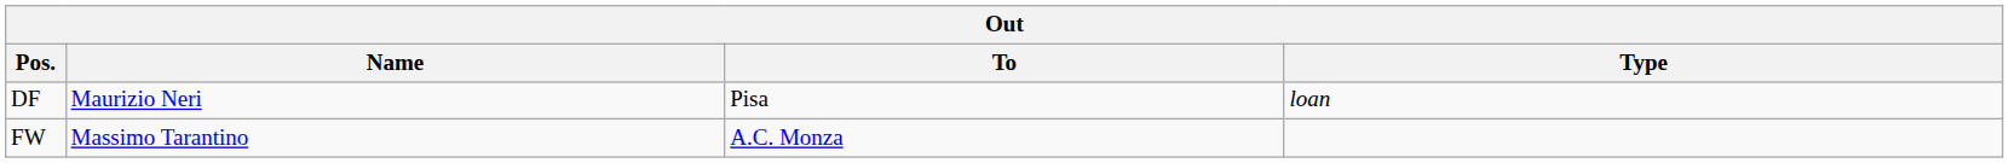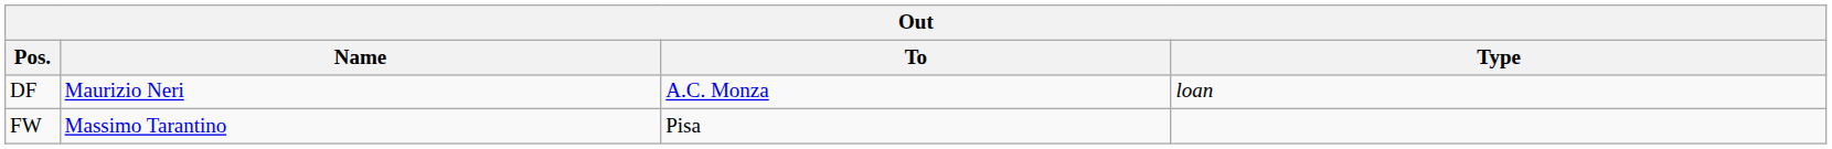DF | To: Pisa -> A.C. Monza
FW | To: A.C. Monza -> Pisa
